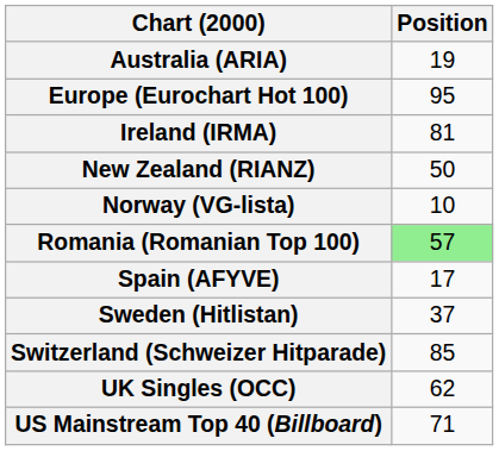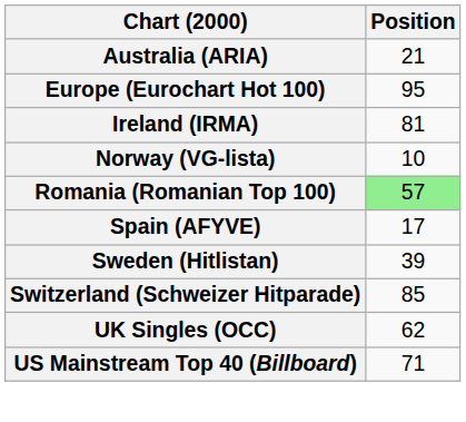Australia (ARIA) | Position: 19 -> 21
- row: New Zealand (RIANZ) | 50
Sweden (Hitlistan) | Position: 37 -> 39
